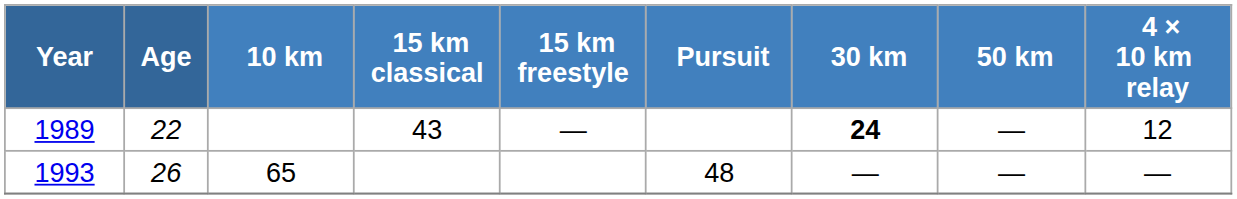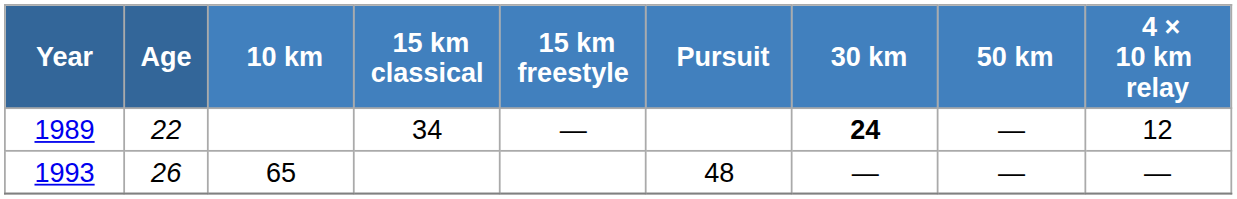1989 | 15 km classical: 43 -> 34
